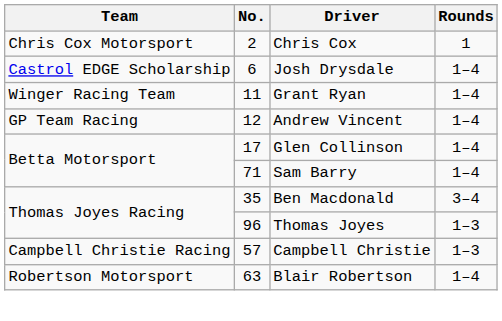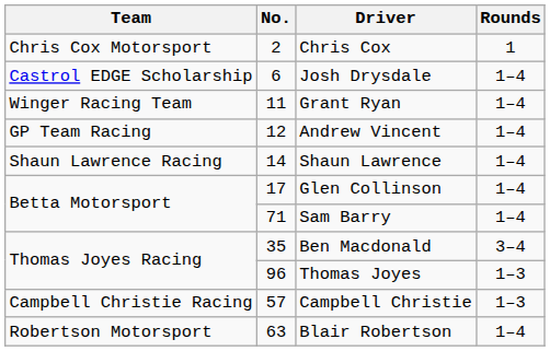+ row: Shaun Lawrence Racing | 14 | Shaun Lawrence | 1–4
